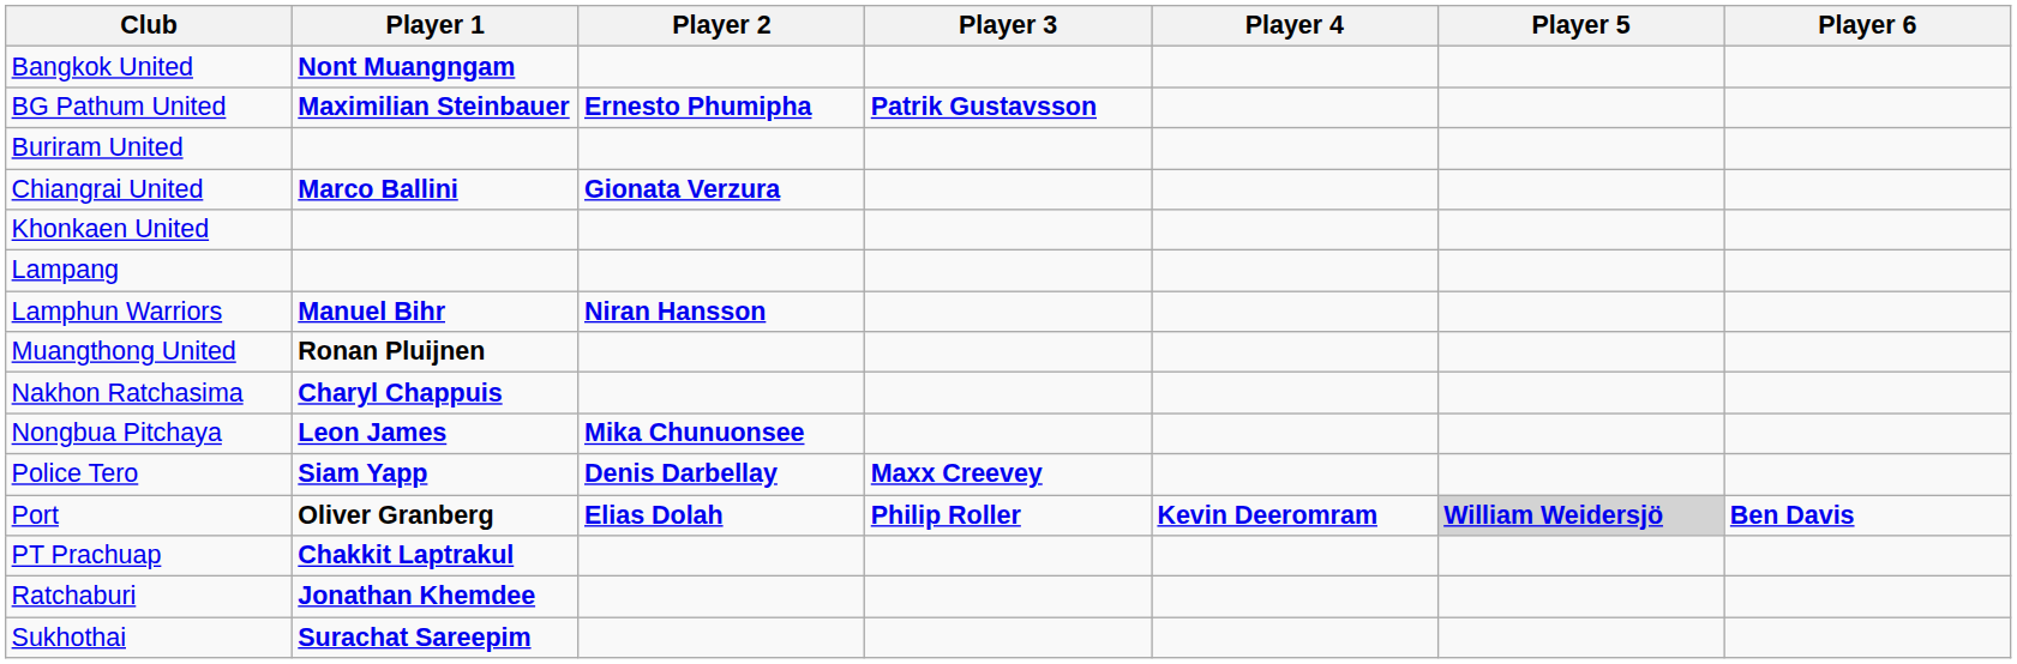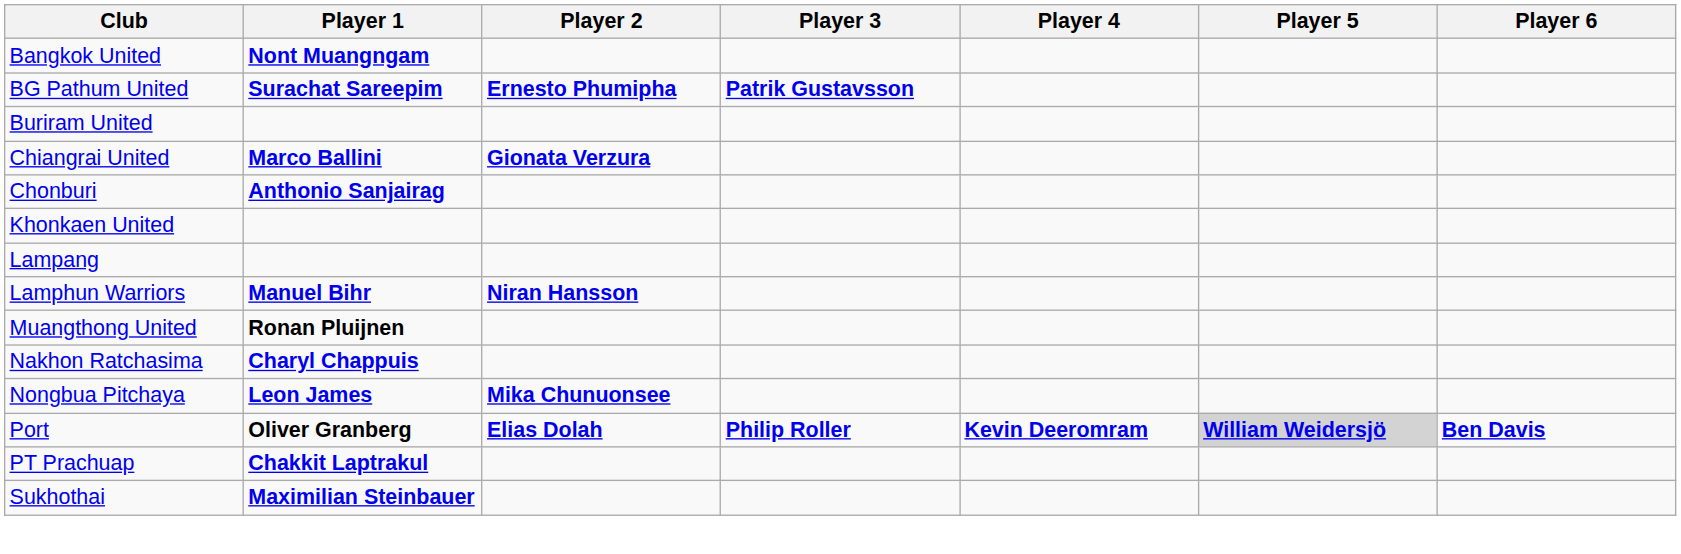BG Pathum United | Player 1: Maximilian Steinbauer -> Surachat Sareepim
+ row: Chonburi | Anthonio Sanjairag
- row: Police Tero | Siam Yapp | Denis Darbellay | Maxx Creevey
- row: Ratchaburi | Jonathan Khemdee
Sukhothai | Player 1: Surachat Sareepim -> Maximilian Steinbauer
